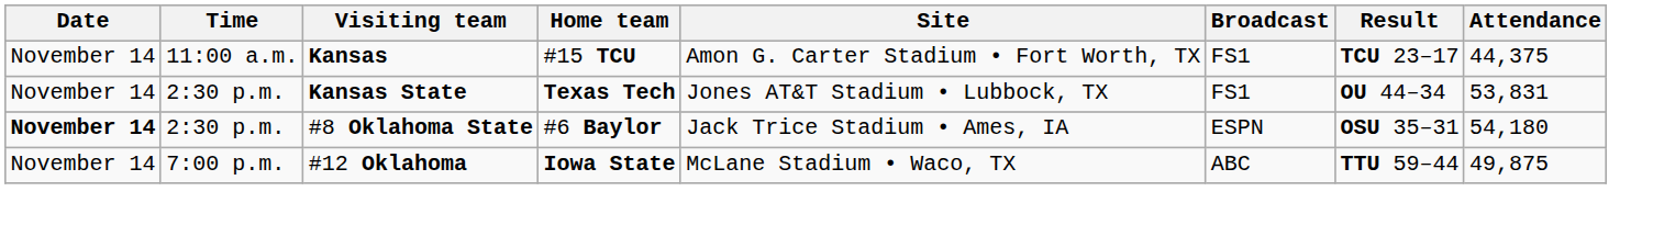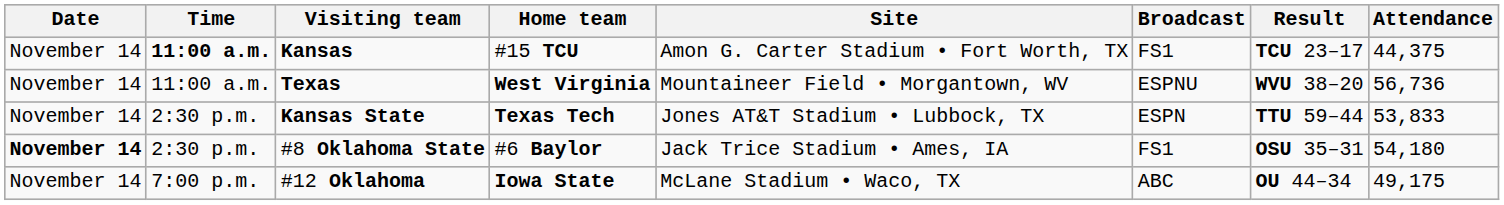Kansas | Time: normal -> bold
+ row: November 14 | 11:00 a.m. | Texas | West Virginia | Mountaineer Field • Morgantown, WV | ESPNU | WVU 38–20 | 56,736
Kansas State | Broadcast: FS1 -> ESPN
Kansas State | Result: OU 44–34 -> TTU 59–44
Kansas State | Attendance: 53,831 -> 53,833
#8 Oklahoma State | Broadcast: ESPN -> FS1
#12 Oklahoma | Result: TTU 59–44 -> OU 44–34
#12 Oklahoma | Attendance: 49,875 -> 49,175
